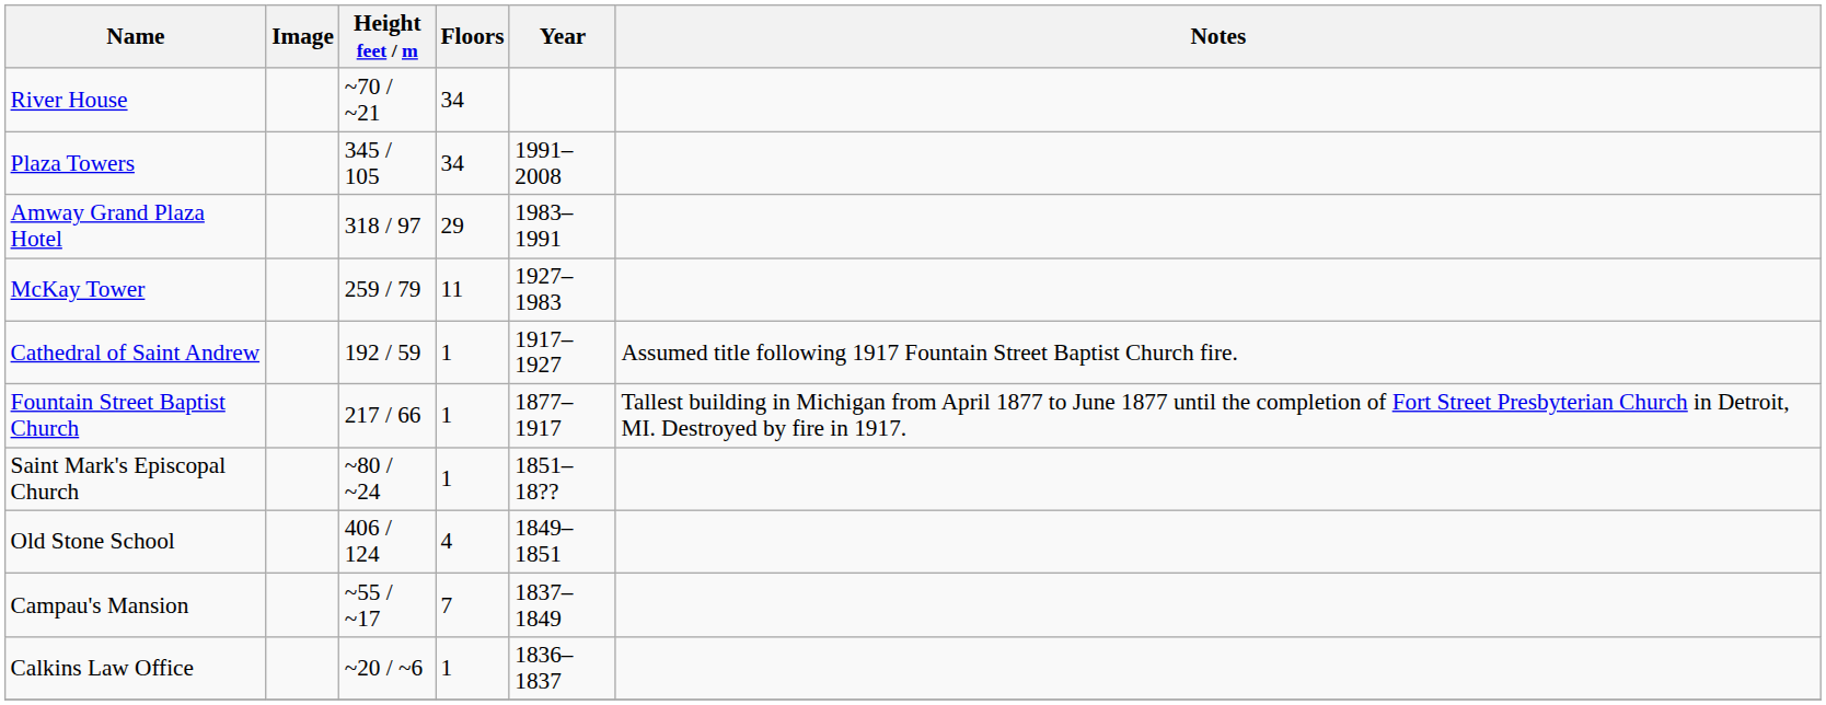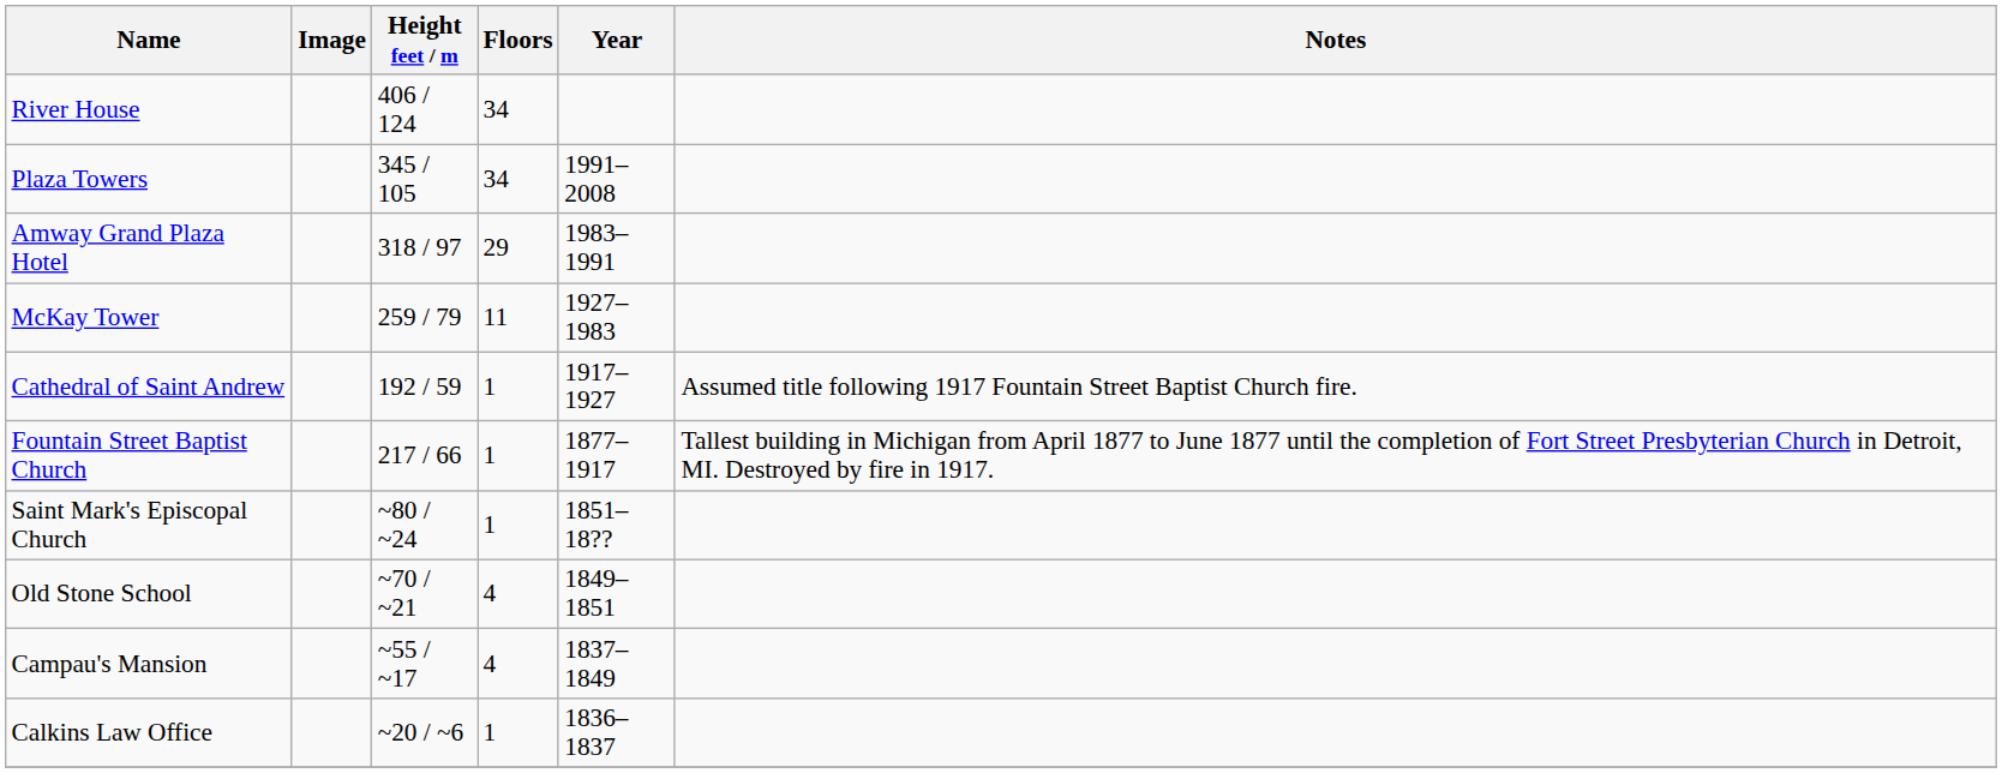River House | Height feet / m: ~70 / ~21 -> 406 / 124
Old Stone School | Height feet / m: 406 / 124 -> ~70 / ~21
Campau's Mansion | Floors: 7 -> 4
